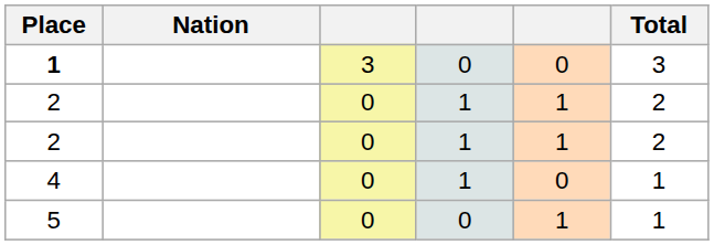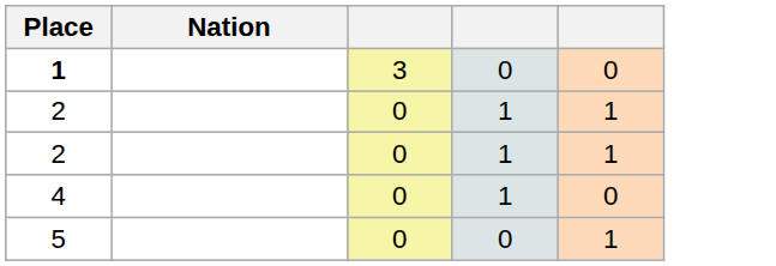- column: Total | 3 | 2 | 2 | 1 | 1
